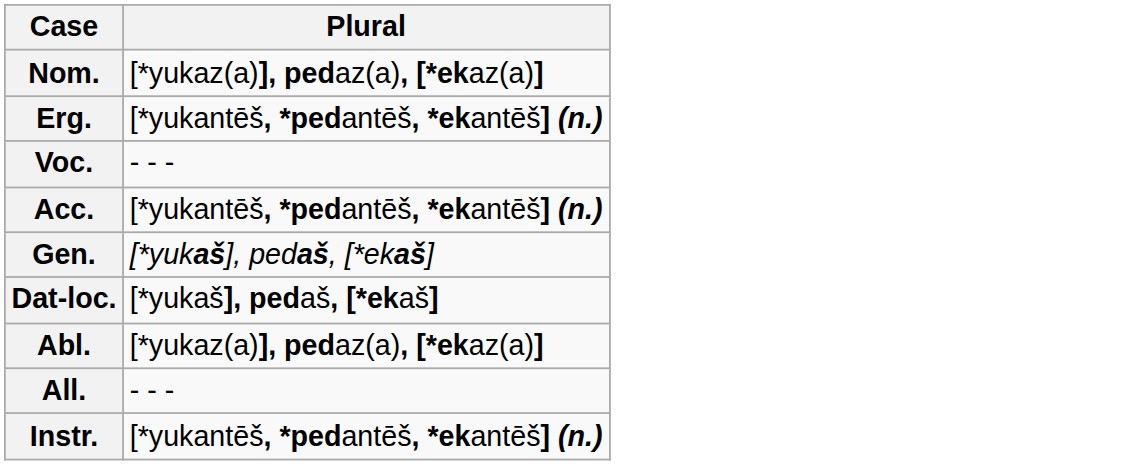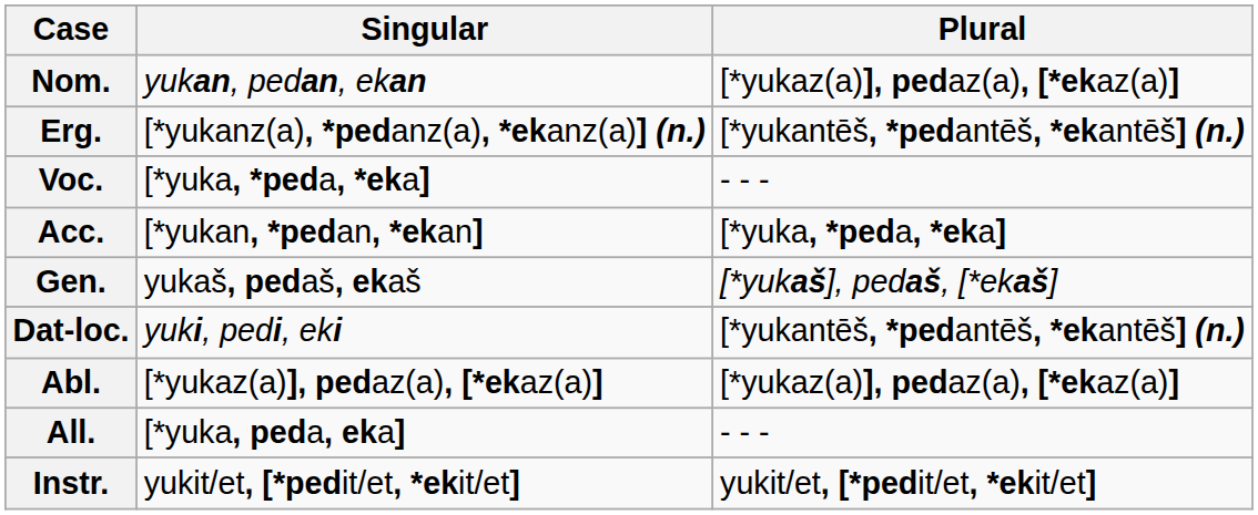+ column: Singular | yukan, pedan, ekan | [*yukanz(a), *pedanz(a), *ekanz(a)] (n.) | [*yuka, *peda, *eka] | [*yukan, *pedan, *ekan] | yukaš, pedaš, ekaš | yuki, pedi, eki | [*yukaz(a)], pedaz(a), [*ekaz(a)] | [*yuka, peda, eka] | yukit/et, [*pedit/et, *ekit/et]
Acc. | Plural: [*yukantēš, *pedantēš, *ekantēš] (n.) -> [*yuka, *peda, *eka]
Dat-loc. | Plural: [*yukaš], pedaš, [*ekaš] -> [*yukantēš, *pedantēš, *ekantēš] (n.)
Instr. | Plural: [*yukantēš, *pedantēš, *ekantēš] (n.) -> yukit/et, [*pedit/et, *ekit/et]
